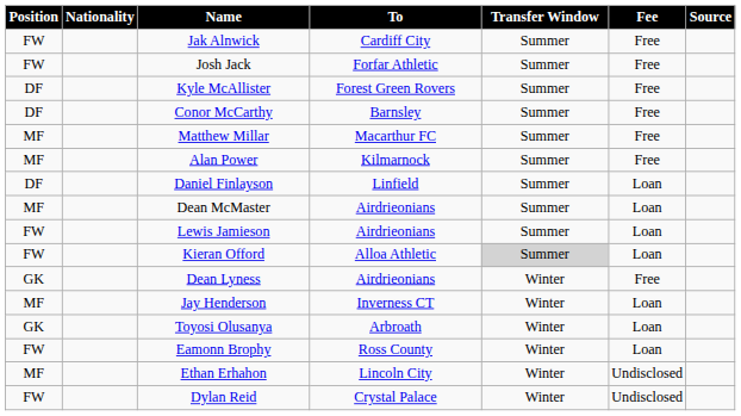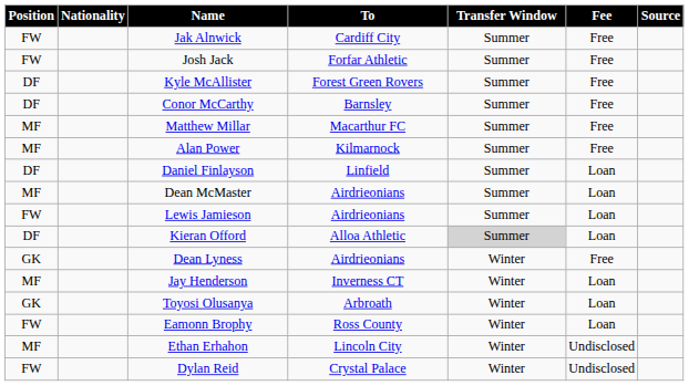Kieran Offord | Position: FW -> DF
